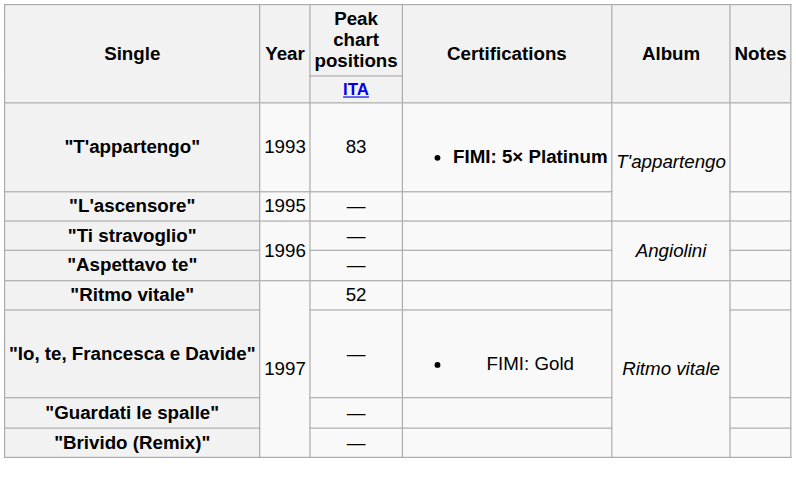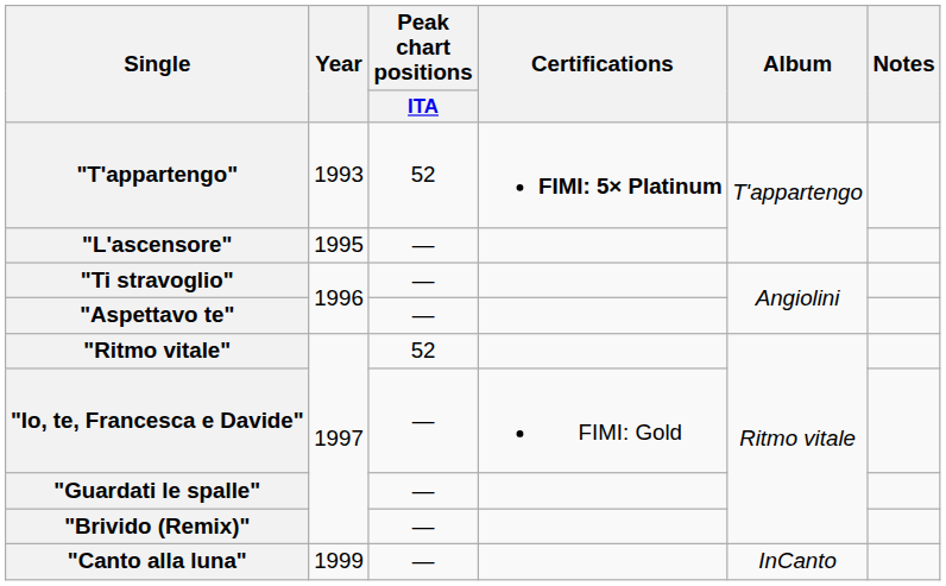"T'appartengo" | Peak chart positions / ITA: 83 -> 52
+ row: "Canto alla luna" | 1999 | — | InCanto
